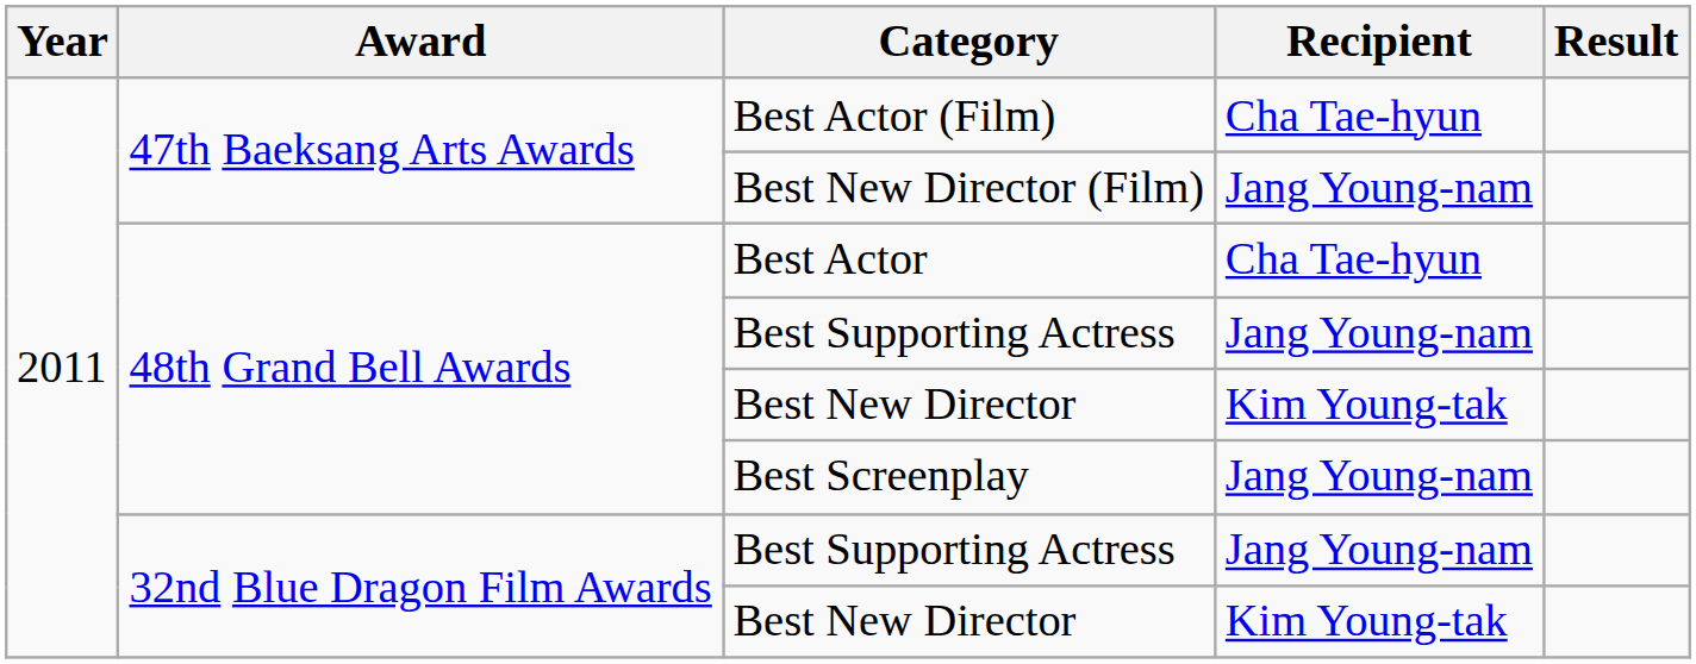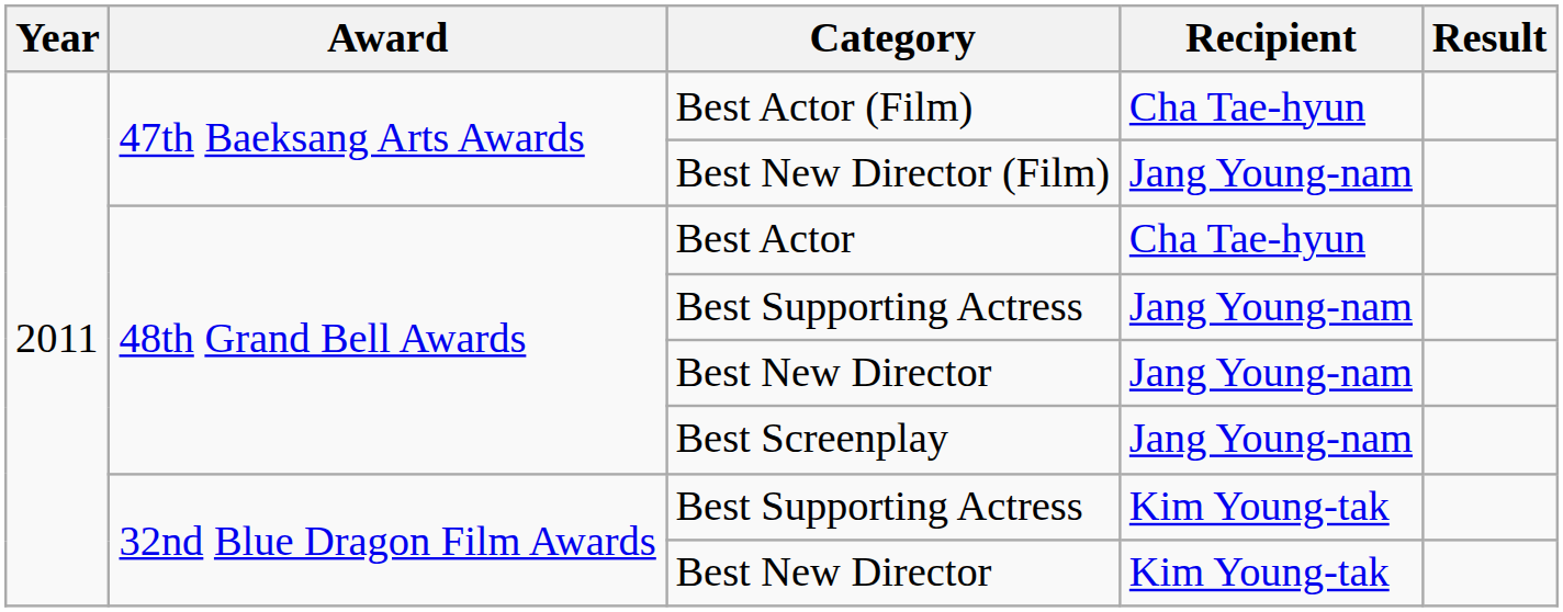48th Grand Bell Awards / Best New Director | Recipient: Kim Young-tak -> Jang Young-nam
32nd Blue Dragon Film Awards / Best Supporting Actress | Recipient: Jang Young-nam -> Kim Young-tak
